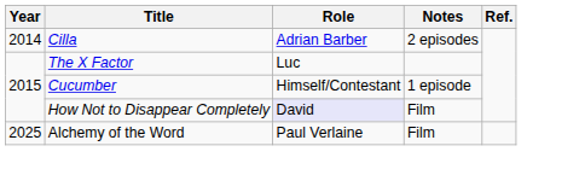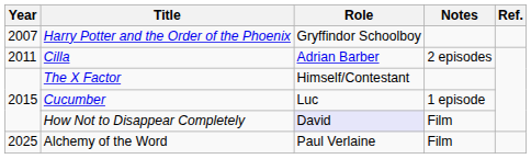+ row: 2007 | Harry Potter and the Order of the Phoenix | Gryffindor Schoolboy
Cilla | Year: 2014 -> 2011
The X Factor | Role: Luc -> Himself/Contestant
Cucumber | Role: Himself/Contestant -> Luc
